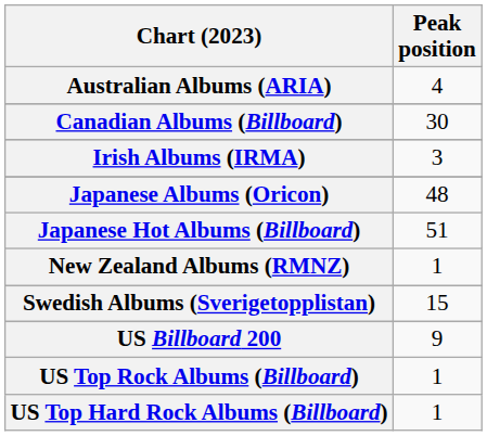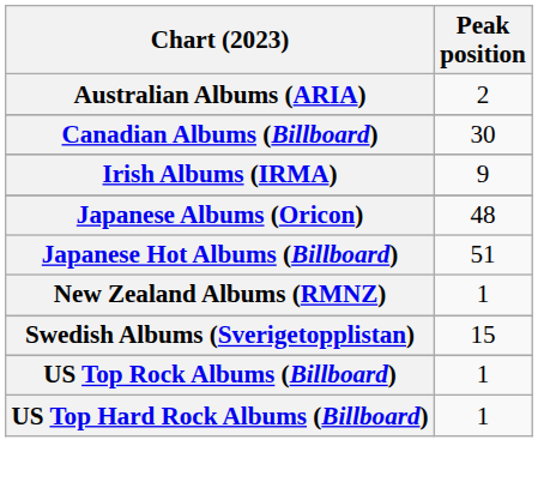Australian Albums (ARIA) | Peak position: 4 -> 2
Irish Albums (IRMA) | Peak position: 3 -> 9
- row: US Billboard 200 | 9
